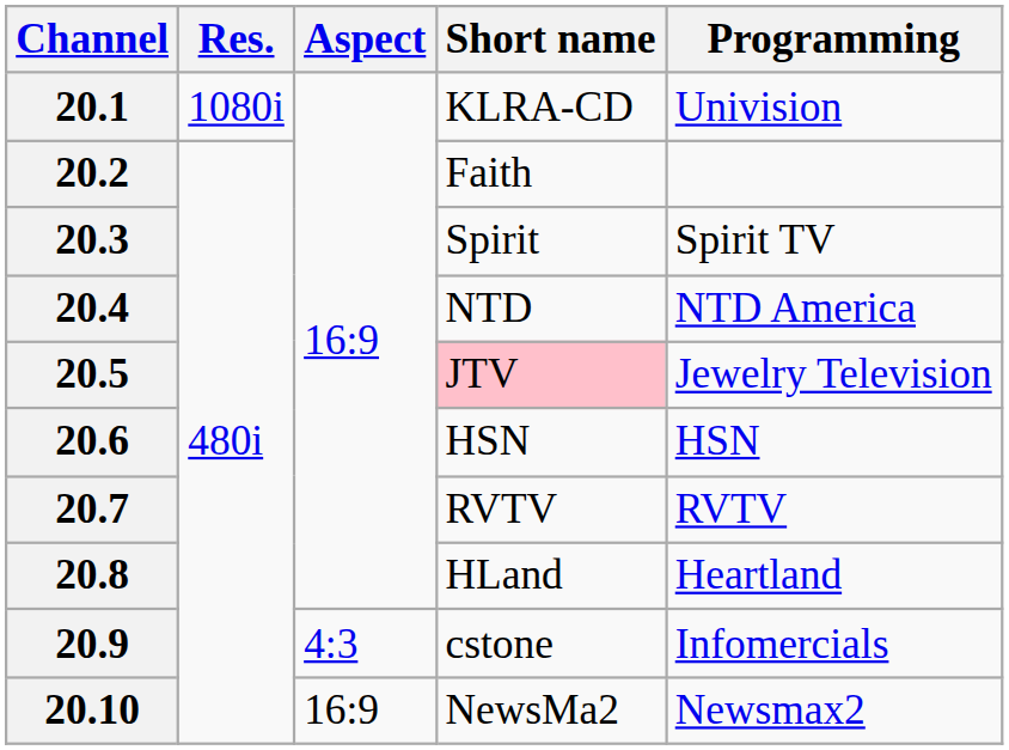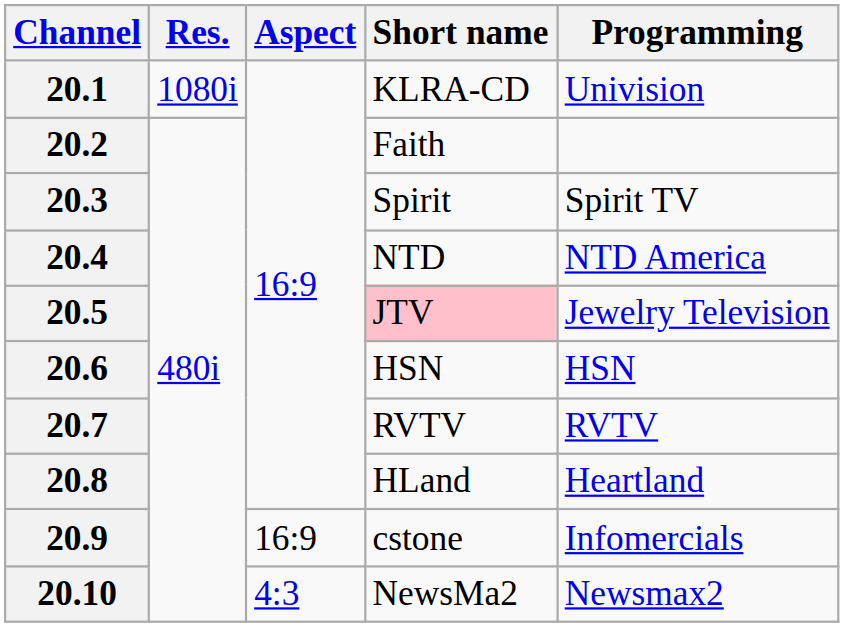20.9 | Aspect: 4:3 -> 16:9
20.10 | Aspect: 16:9 -> 4:3
